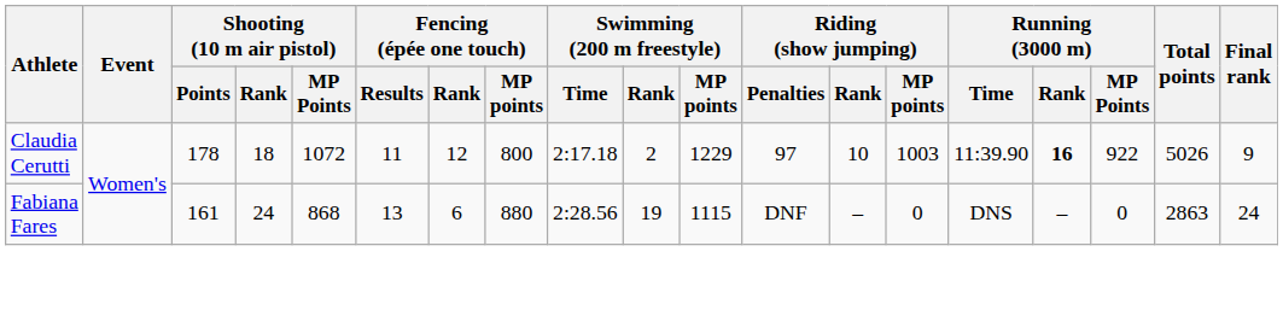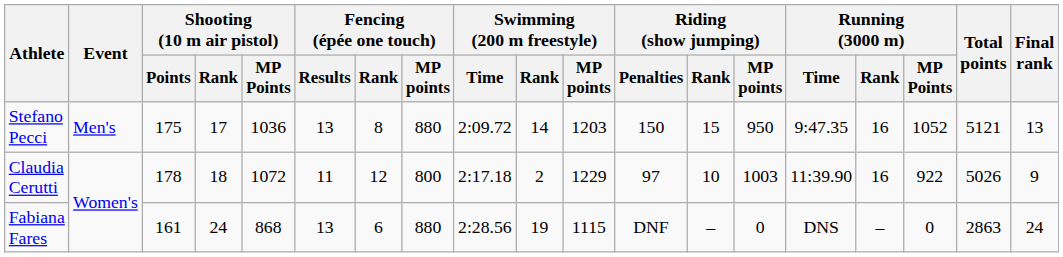+ row: Stefano Pecci | Men's | 175 | 17 | 1036 | 13 | 8 | 880 | 2:09.72 | 14 | 1203 | 150 | 15 | 950 | 9:47.35 | 16 | 1052 | 5121 | 13
Claudia Cerutti | Running (3000 m) / Rank: bold -> normal
